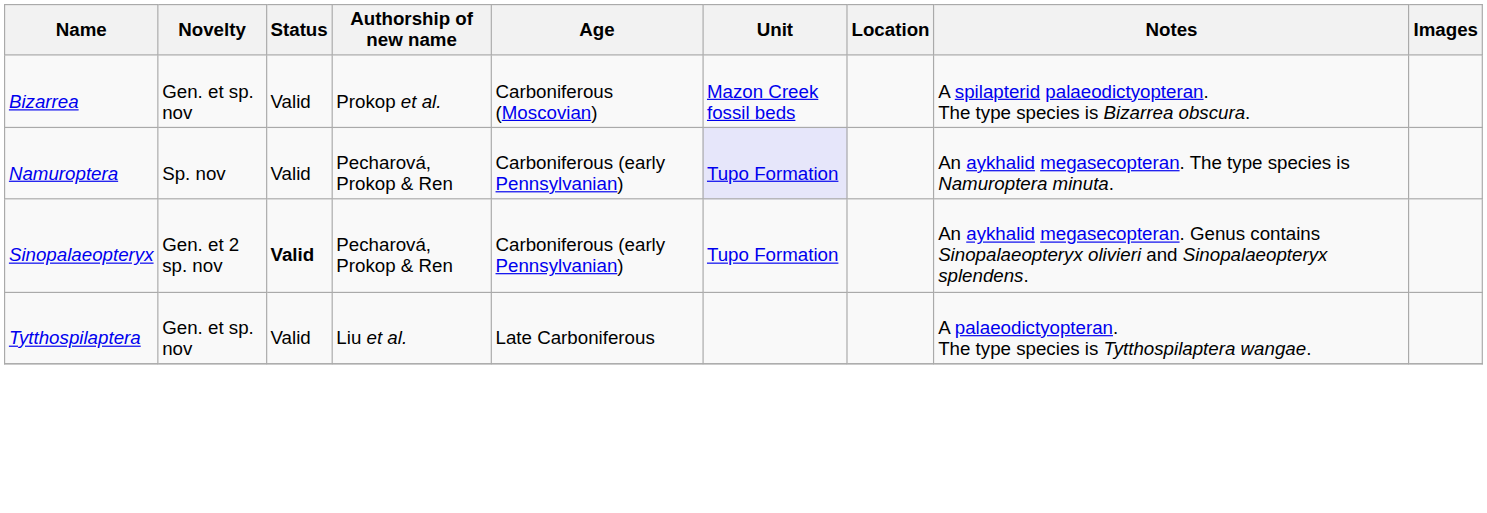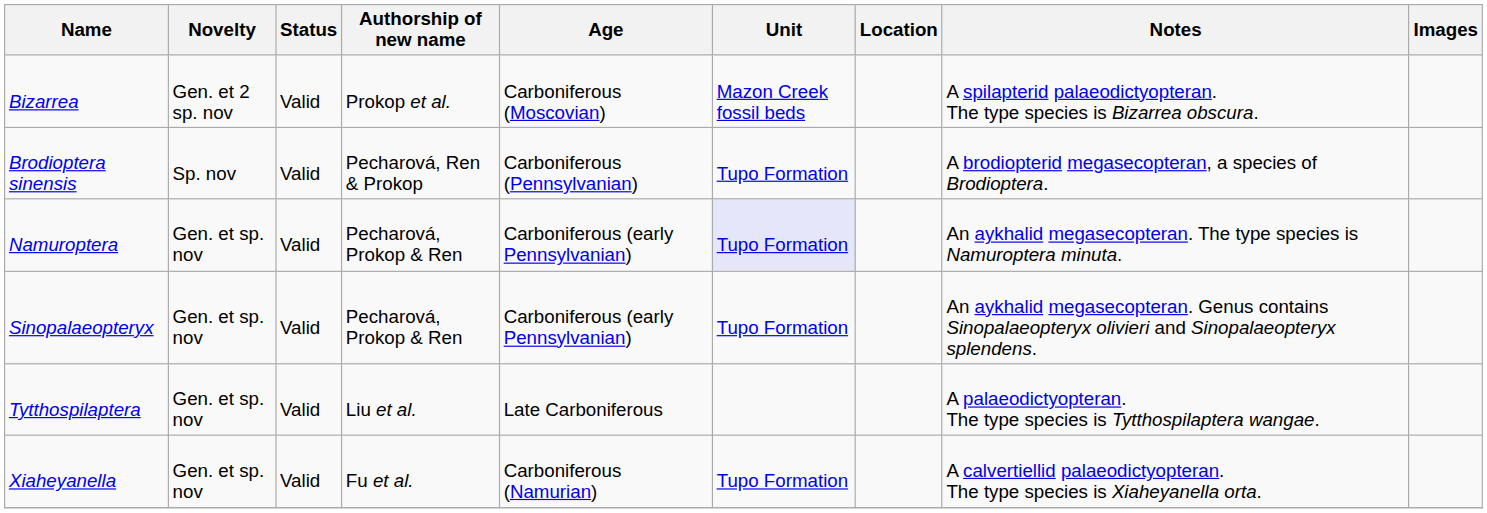Bizarrea | Novelty: Gen. et sp. nov -> Gen. et 2 sp. nov
+ row: Brodioptera sinensis | Sp. nov | Valid | Pecharová, Ren & Prokop | Carboniferous (Pennsylvanian) | Tupo Formation | A brodiopterid megasecopteran, a species of Brodioptera.
Namuroptera | Novelty: Sp. nov -> Gen. et sp. nov
Sinopalaeopteryx | Novelty: Gen. et 2 sp. nov -> Gen. et sp. nov
Sinopalaeopteryx | Status: bold -> normal
+ row: Xiaheyanella | Gen. et sp. nov | Valid | Fu et al. | Carboniferous (Namurian) | Tupo Formation | A calvertiellid palaeodictyopteran. The type species is Xiaheyanella orta.
